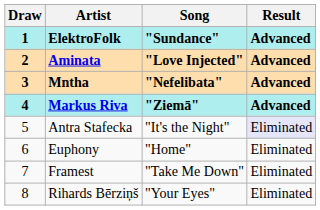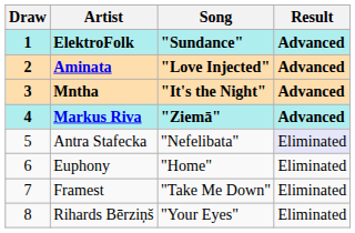Mntha | Song: "Nefelibata" -> "It's the Night"
Antra Stafecka | Song: "It's the Night" -> "Nefelibata"
